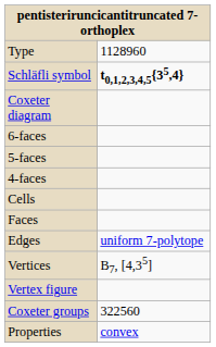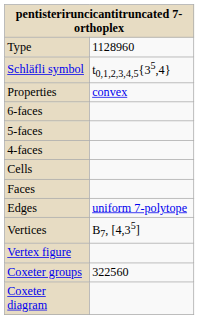Schläfli symbol | column 2: bold -> normal
rows swapped: Coxeter diagram <-> Properties
